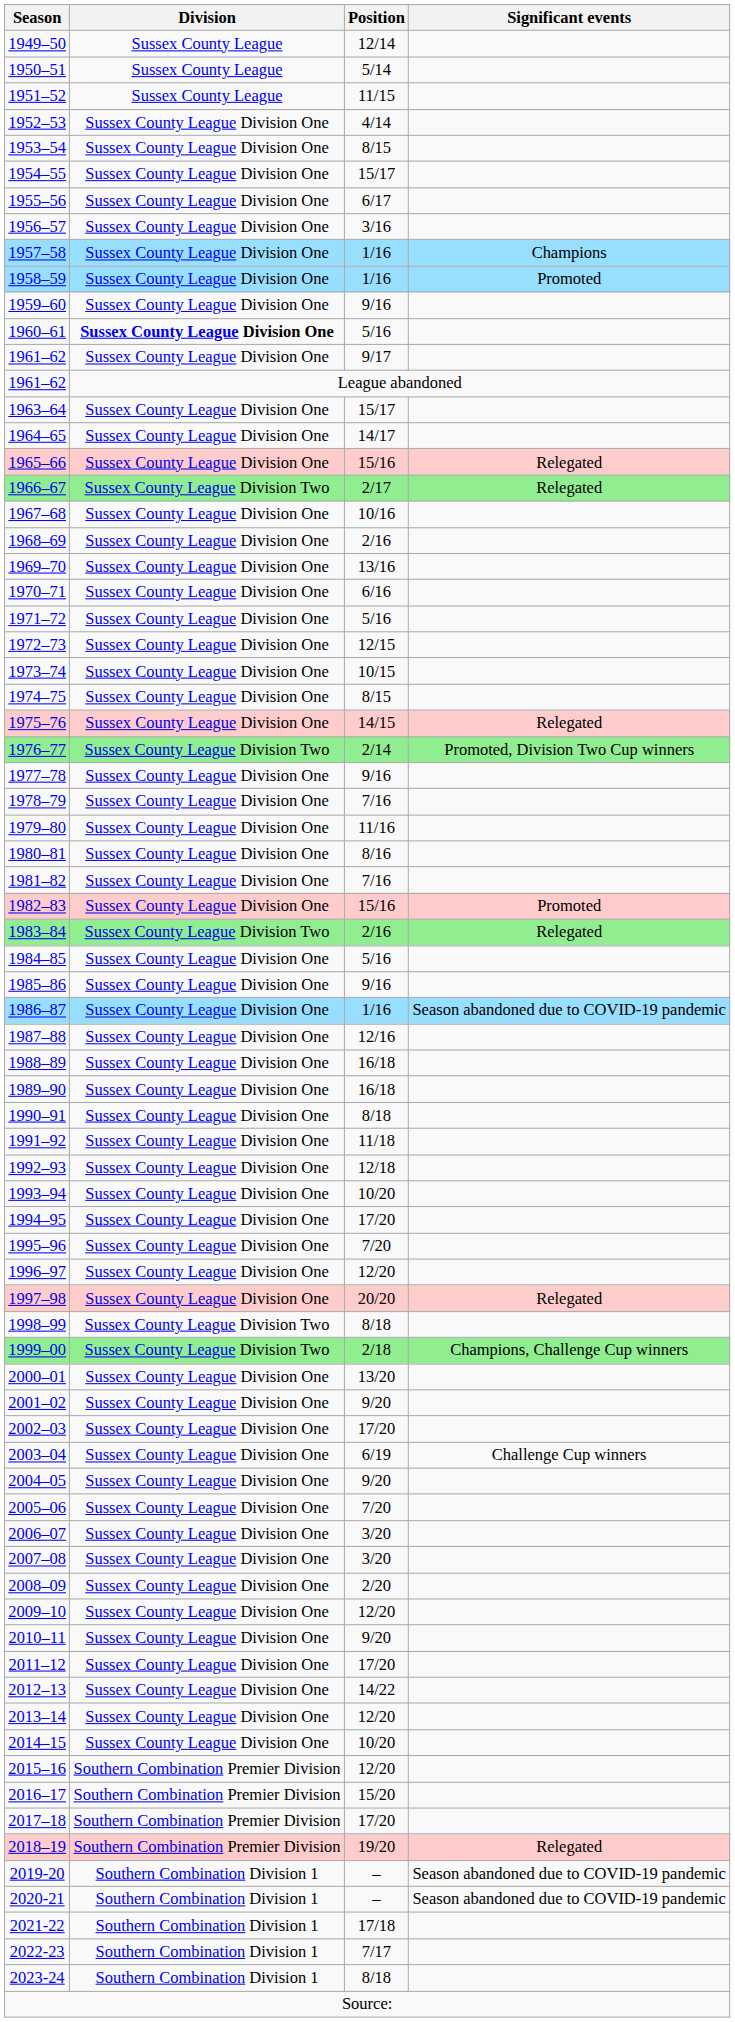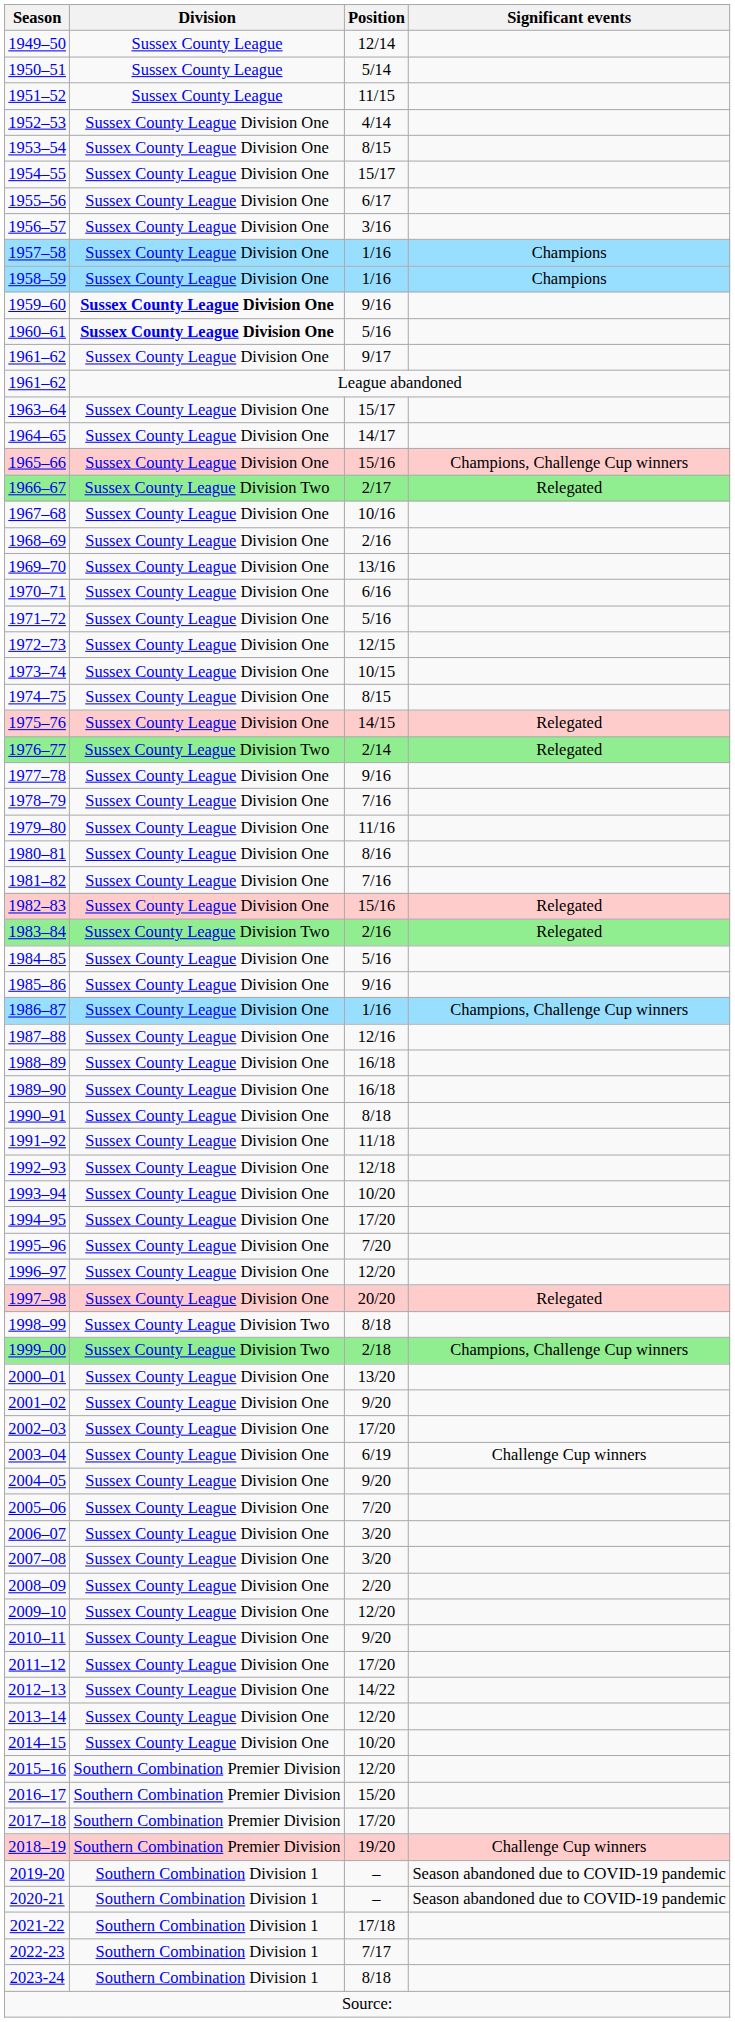1958–59 | Significant events: Promoted -> Champions
1959–60 | Division: normal -> bold
1965–66 | Significant events: Relegated -> Champions, Challenge Cup winners
1976–77 | Significant events: Promoted, Division Two Cup winners -> Relegated
1982–83 | Significant events: Promoted -> Relegated
1986–87 | Significant events: Season abandoned due to COVID-19 pandemic -> Champions, Challenge Cup winners
2018–19 | Significant events: Relegated -> Challenge Cup winners
